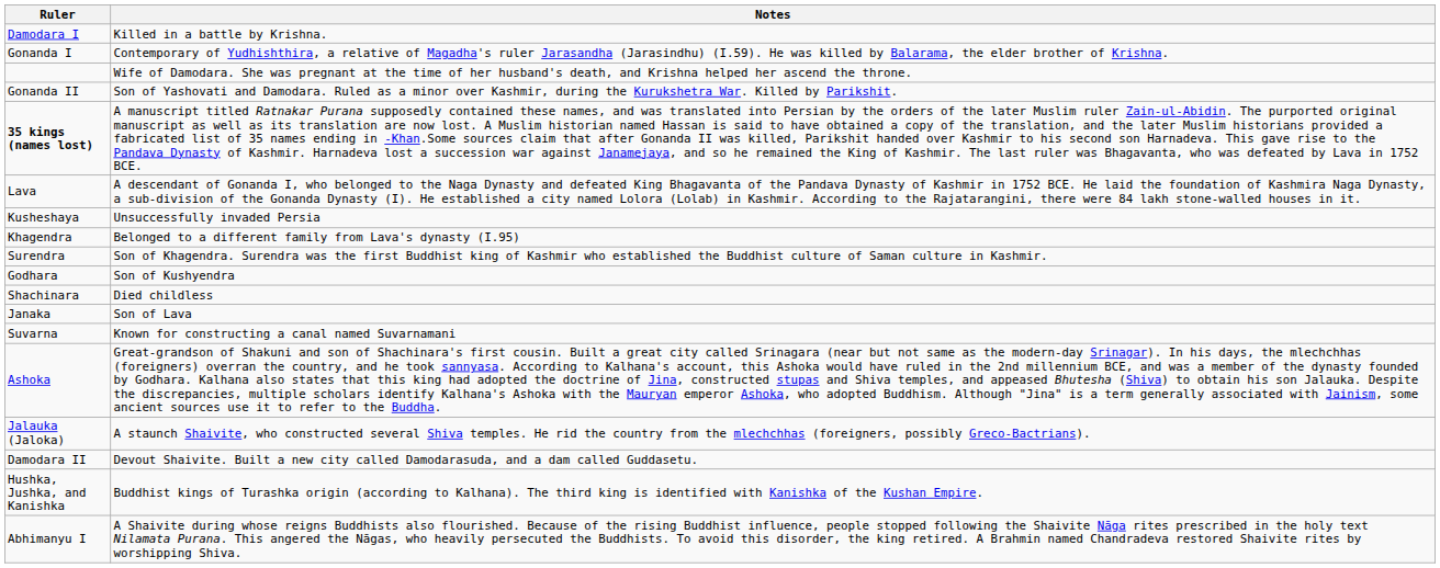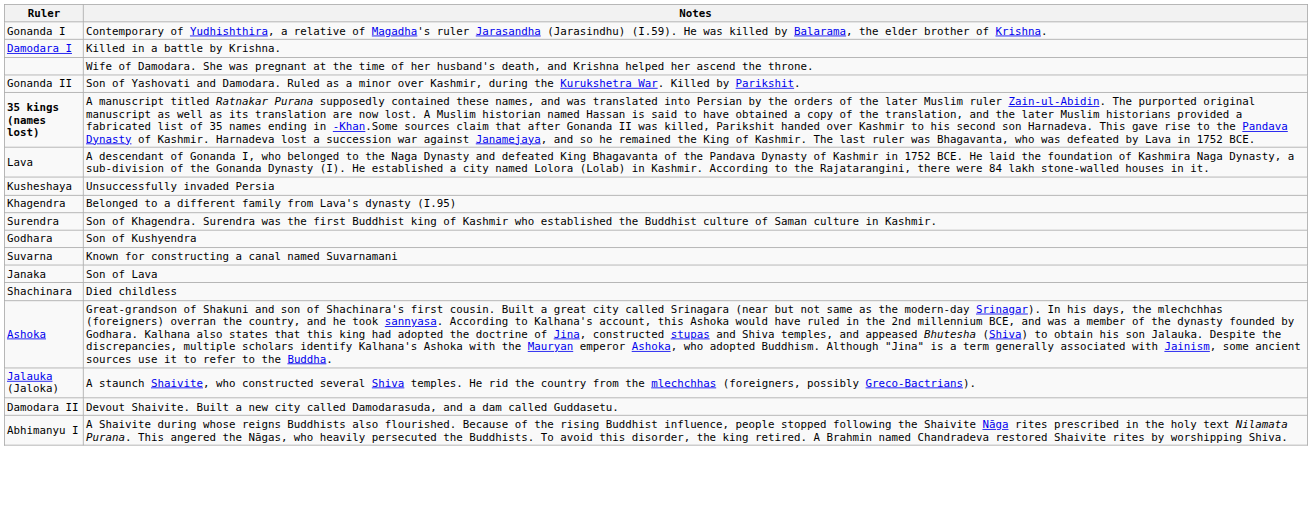rows swapped: Gonanda I <-> Damodara I
rows swapped: Suvarna <-> Shachinara
- row: Hushka, Jushka, and Kanishka | Buddhist kings of Turashka origin (according to Kalhana). The third king is identified with Kanishka of the Kushan Empire.
